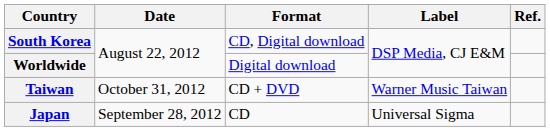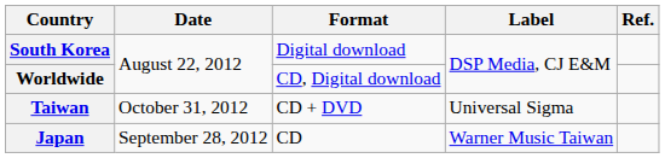South Korea | Format: CD, Digital download -> Digital download
Worldwide | Format: Digital download -> CD, Digital download
Taiwan | Label: Warner Music Taiwan -> Universal Sigma
Japan | Label: Universal Sigma -> Warner Music Taiwan
